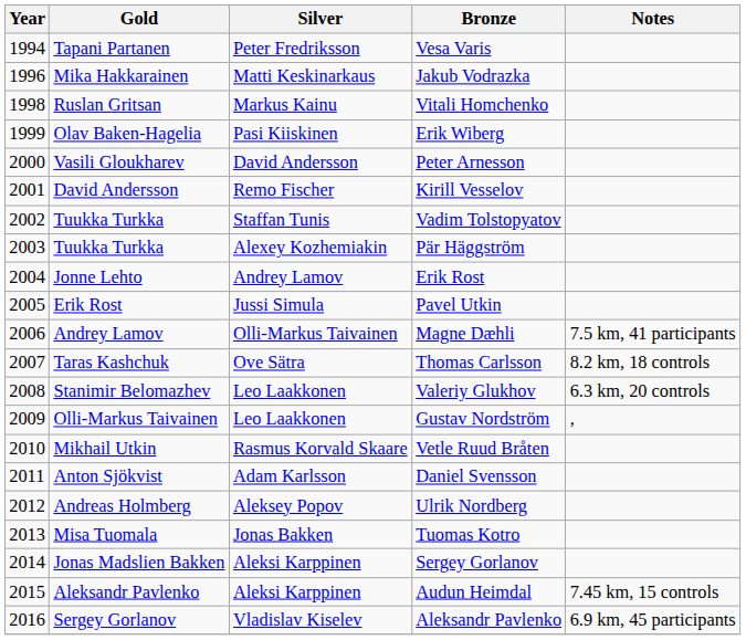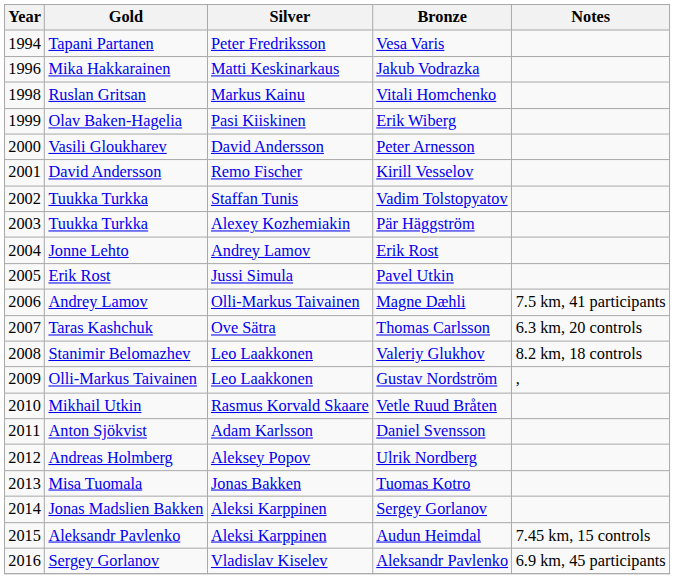Thomas Carlsson | Notes: 8.2 km, 18 controls -> 6.3 km, 20 controls
Valeriy Glukhov | Notes: 6.3 km, 20 controls -> 8.2 km, 18 controls
